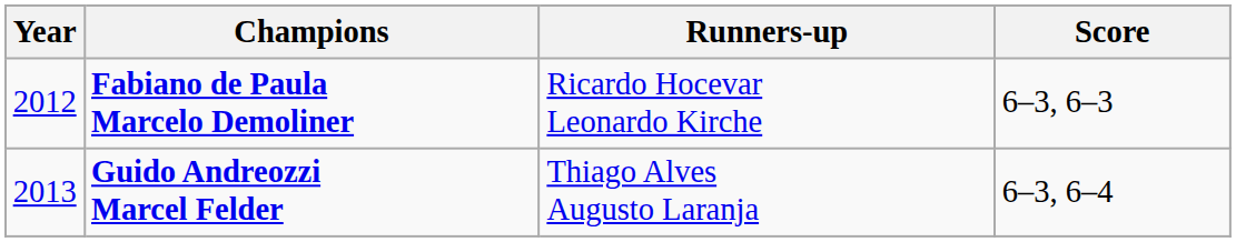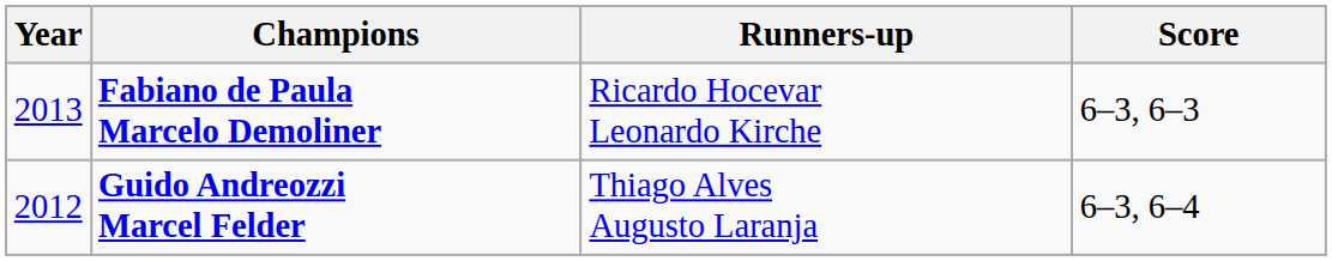Fabiano de Paula Marcelo Demoliner | Year: 2012 -> 2013
Guido Andreozzi Marcel Felder | Year: 2013 -> 2012
